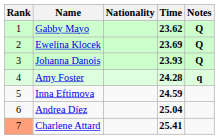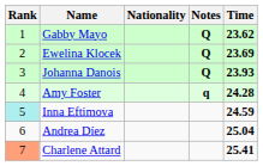columns swapped: Time <-> Notes
Inna Eftimova | Rank: no background -> paleturquoise background
